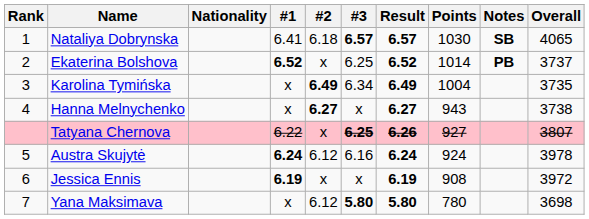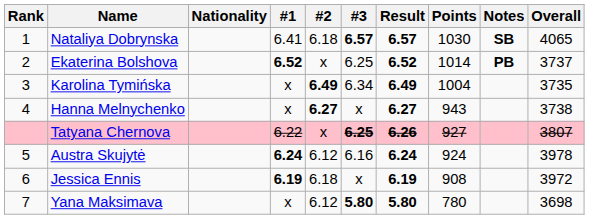Jessica Ennis | #2: x -> 6.18
